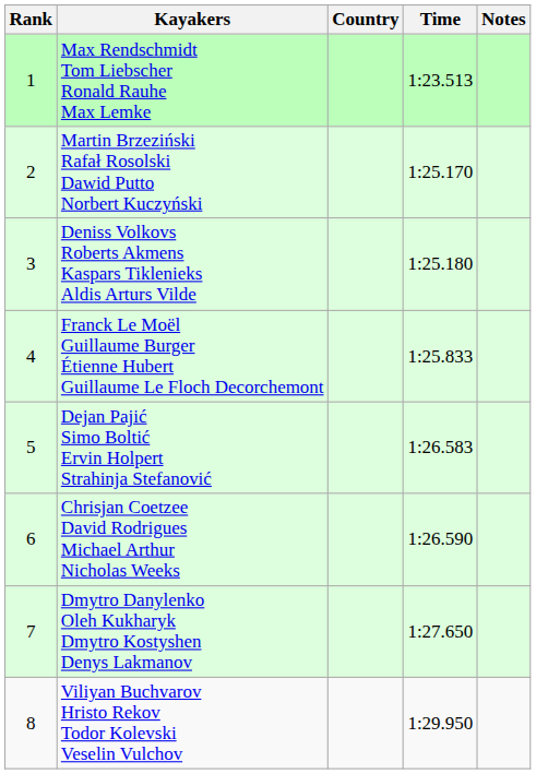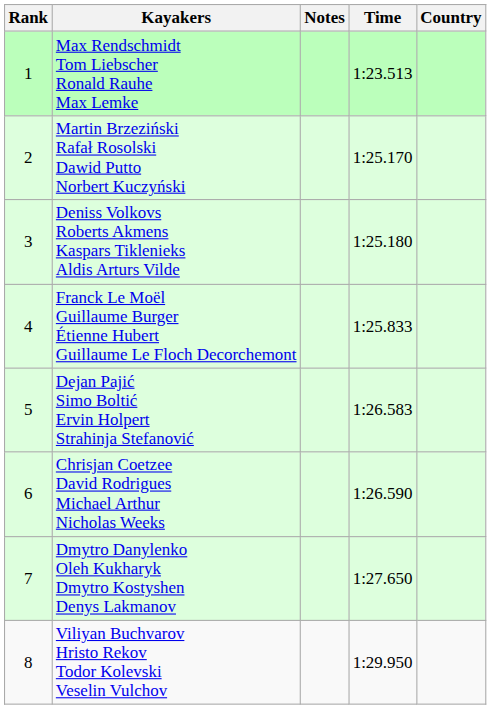columns swapped: Country <-> Notes
